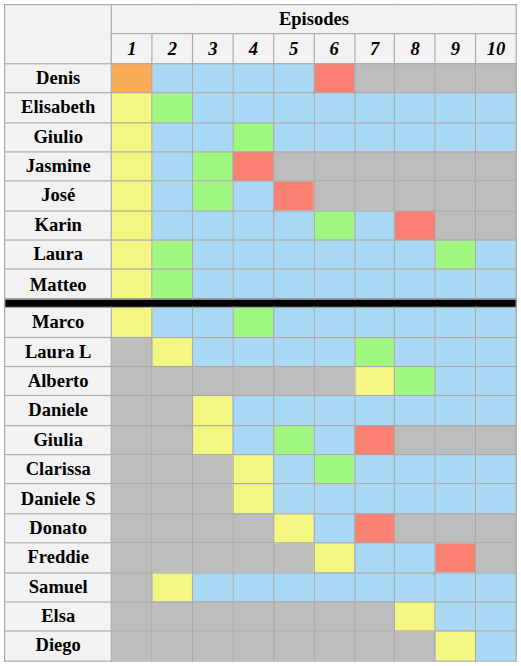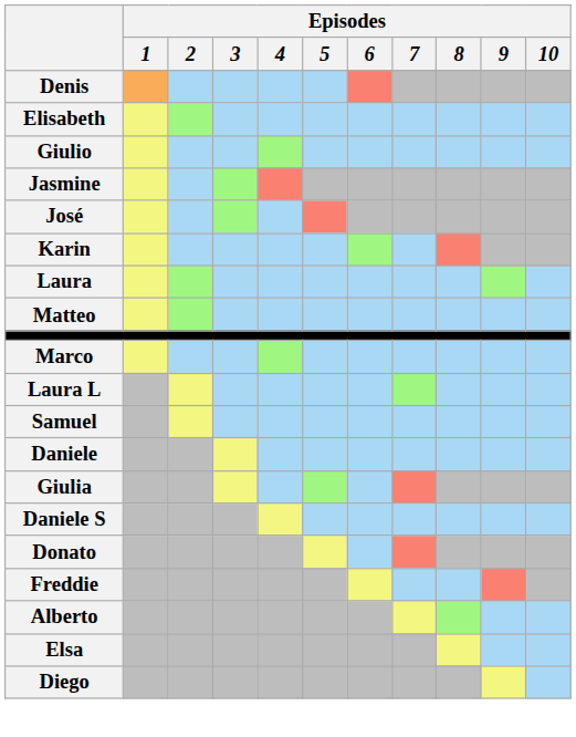rows swapped: Samuel <-> Alberto
- row: Clarissa
